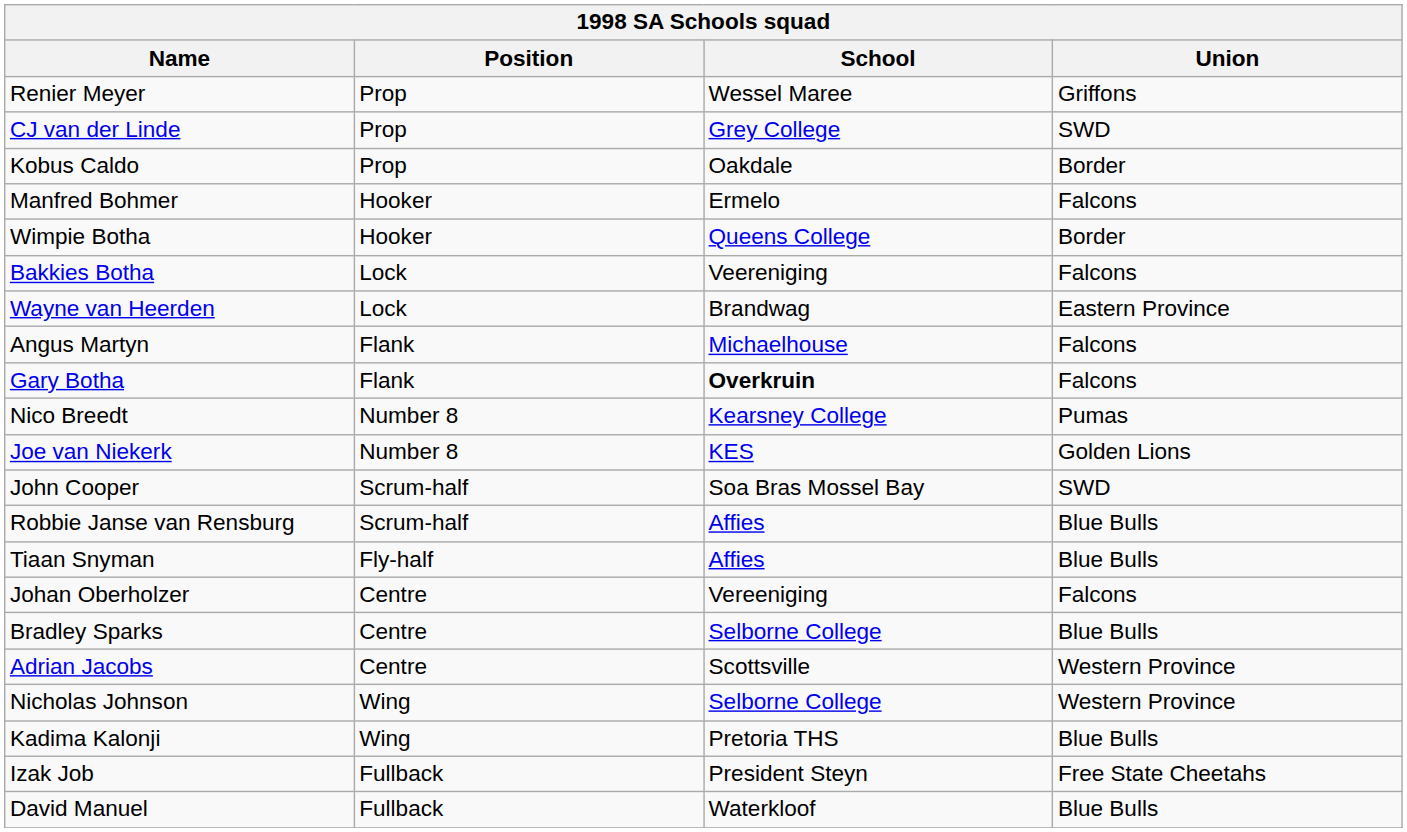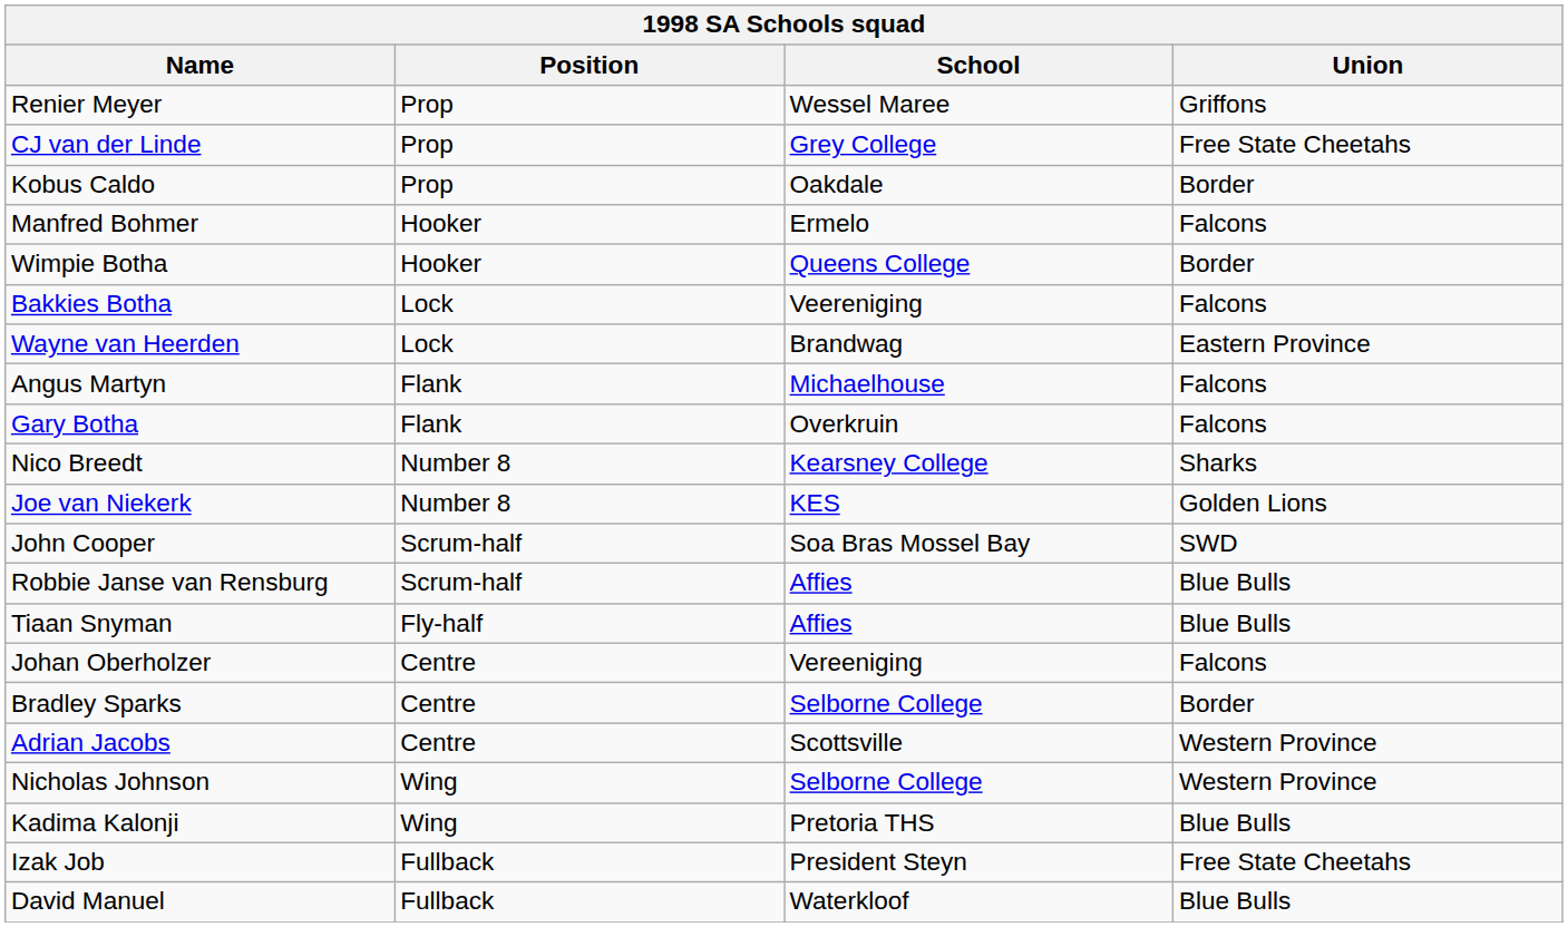CJ van der Linde | Union: SWD -> Free State Cheetahs
Gary Botha | School: bold -> normal
Nico Breedt | Union: Pumas -> Sharks
Bradley Sparks | Union: Blue Bulls -> Border
